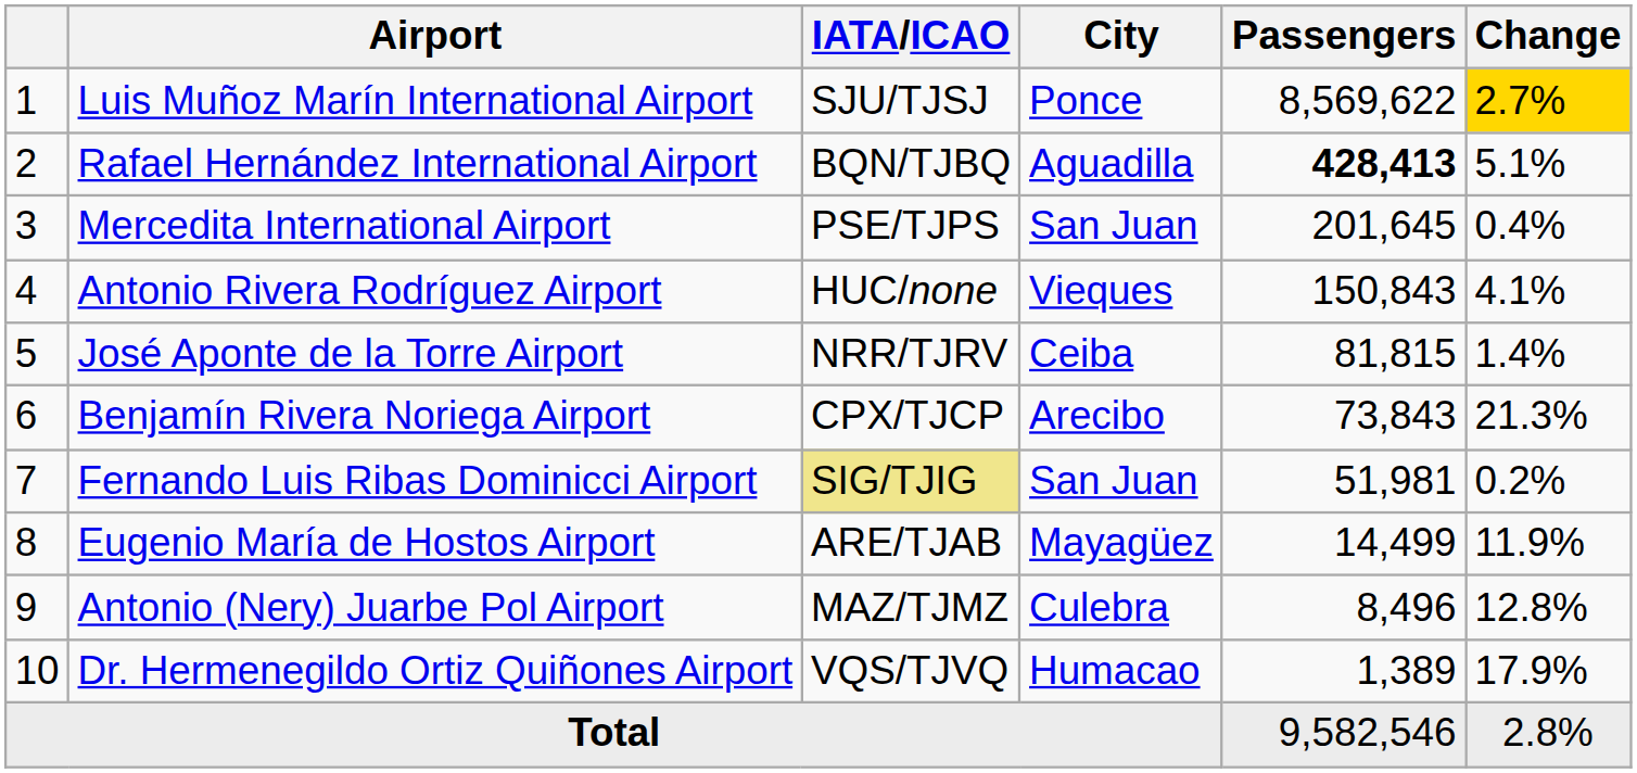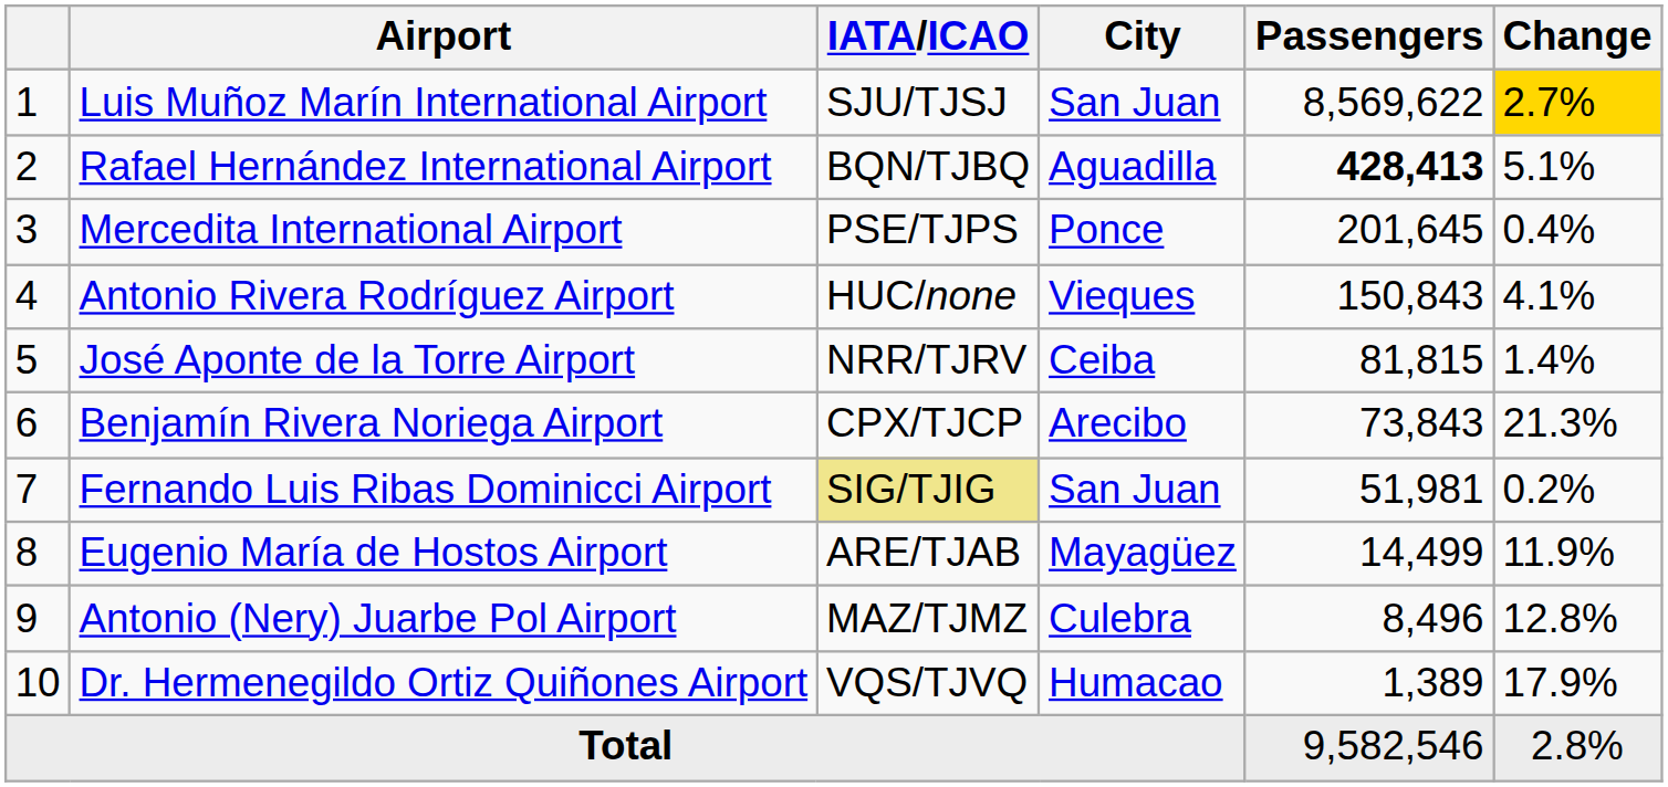Luis Muñoz Marín International Airport | City: Ponce -> San Juan
Mercedita International Airport | City: San Juan -> Ponce
